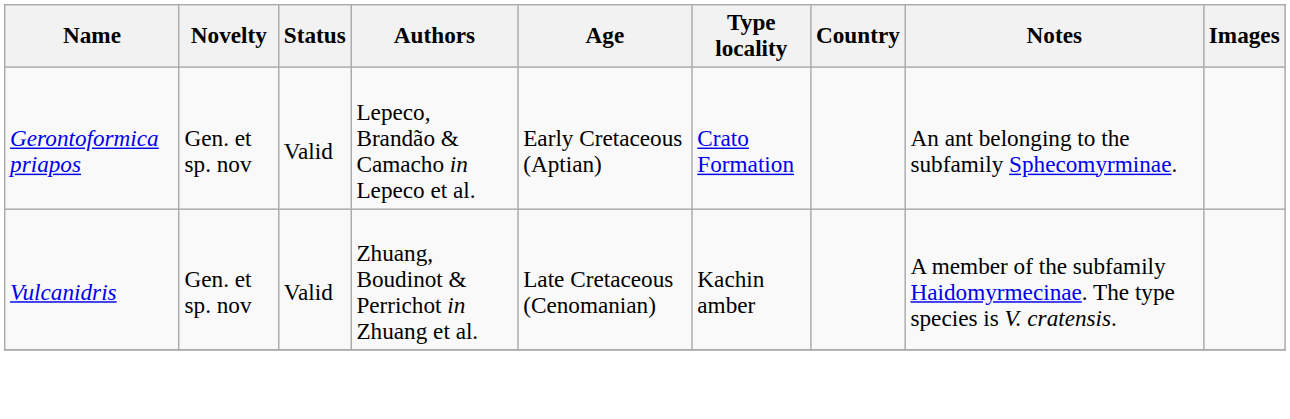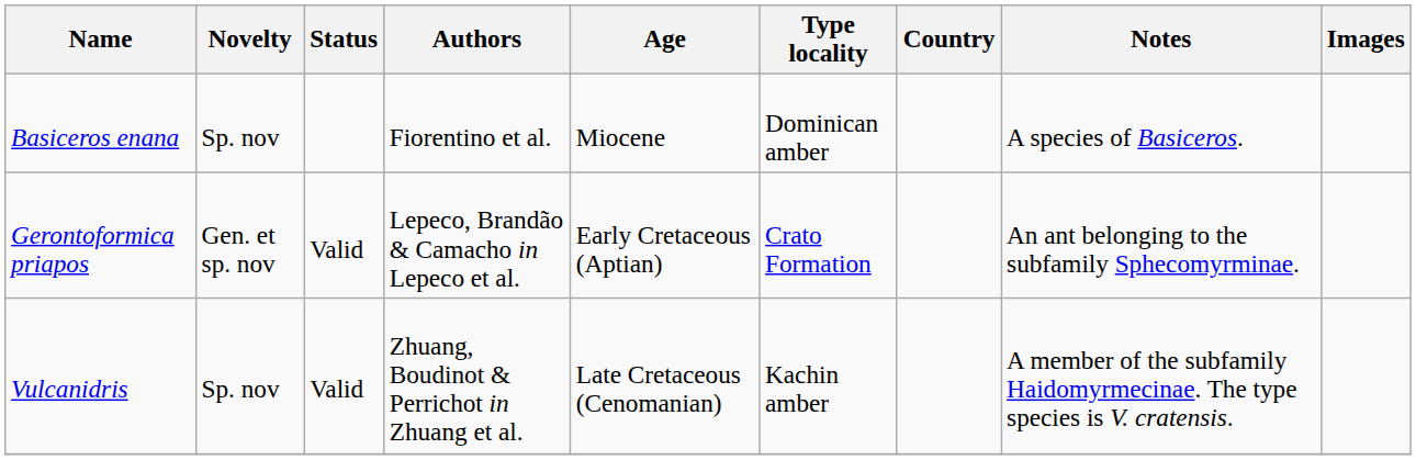+ row: Basiceros enana | Sp. nov | Fiorentino et al. | Miocene | Dominican amber | A species of Basiceros.
Vulcanidris | Novelty: Gen. et sp. nov -> Sp. nov
